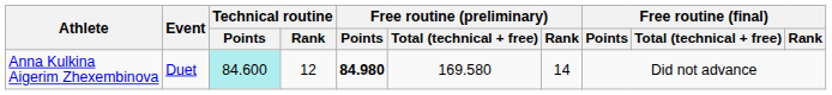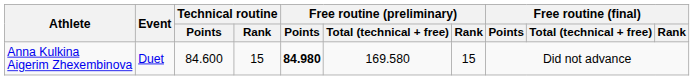Anna Kulkina Aigerim Zhexembinova | Technical routine / Points: paleturquoise background -> no background
Anna Kulkina Aigerim Zhexembinova | Technical routine / Rank: 12 -> 15
Anna Kulkina Aigerim Zhexembinova | Free routine (preliminary) / Rank: 14 -> 15
